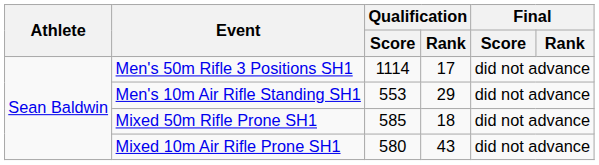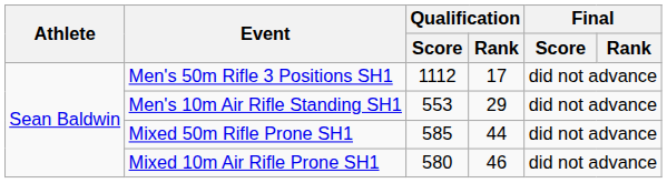Men's 50m Rifle 3 Positions SH1 | Qualification / Score: 1114 -> 1112
Mixed 50m Rifle Prone SH1 | Qualification / Rank: 18 -> 44
Mixed 10m Air Rifle Prone SH1 | Qualification / Rank: 43 -> 46
